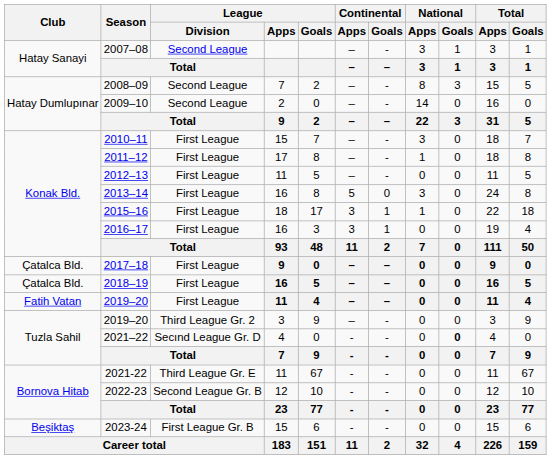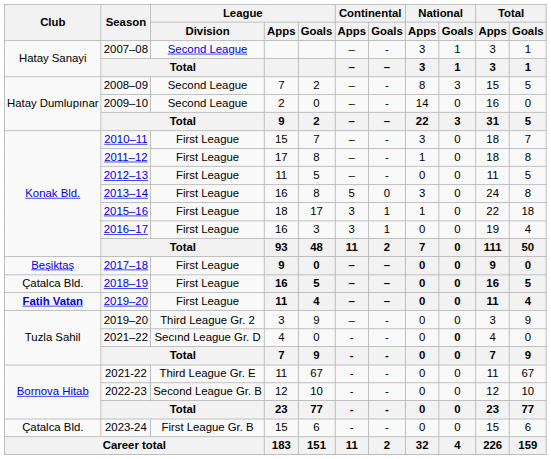2017–18 | Club: Çatalca Bld. -> Beşiktaş
2019–20 / 11 | Club: normal -> bold
2023-24 | Club: Beşiktaş -> Çatalca Bld.
